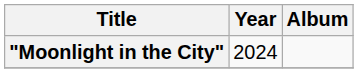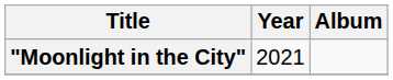"Moonlight in the City" | Year: 2024 -> 2021
